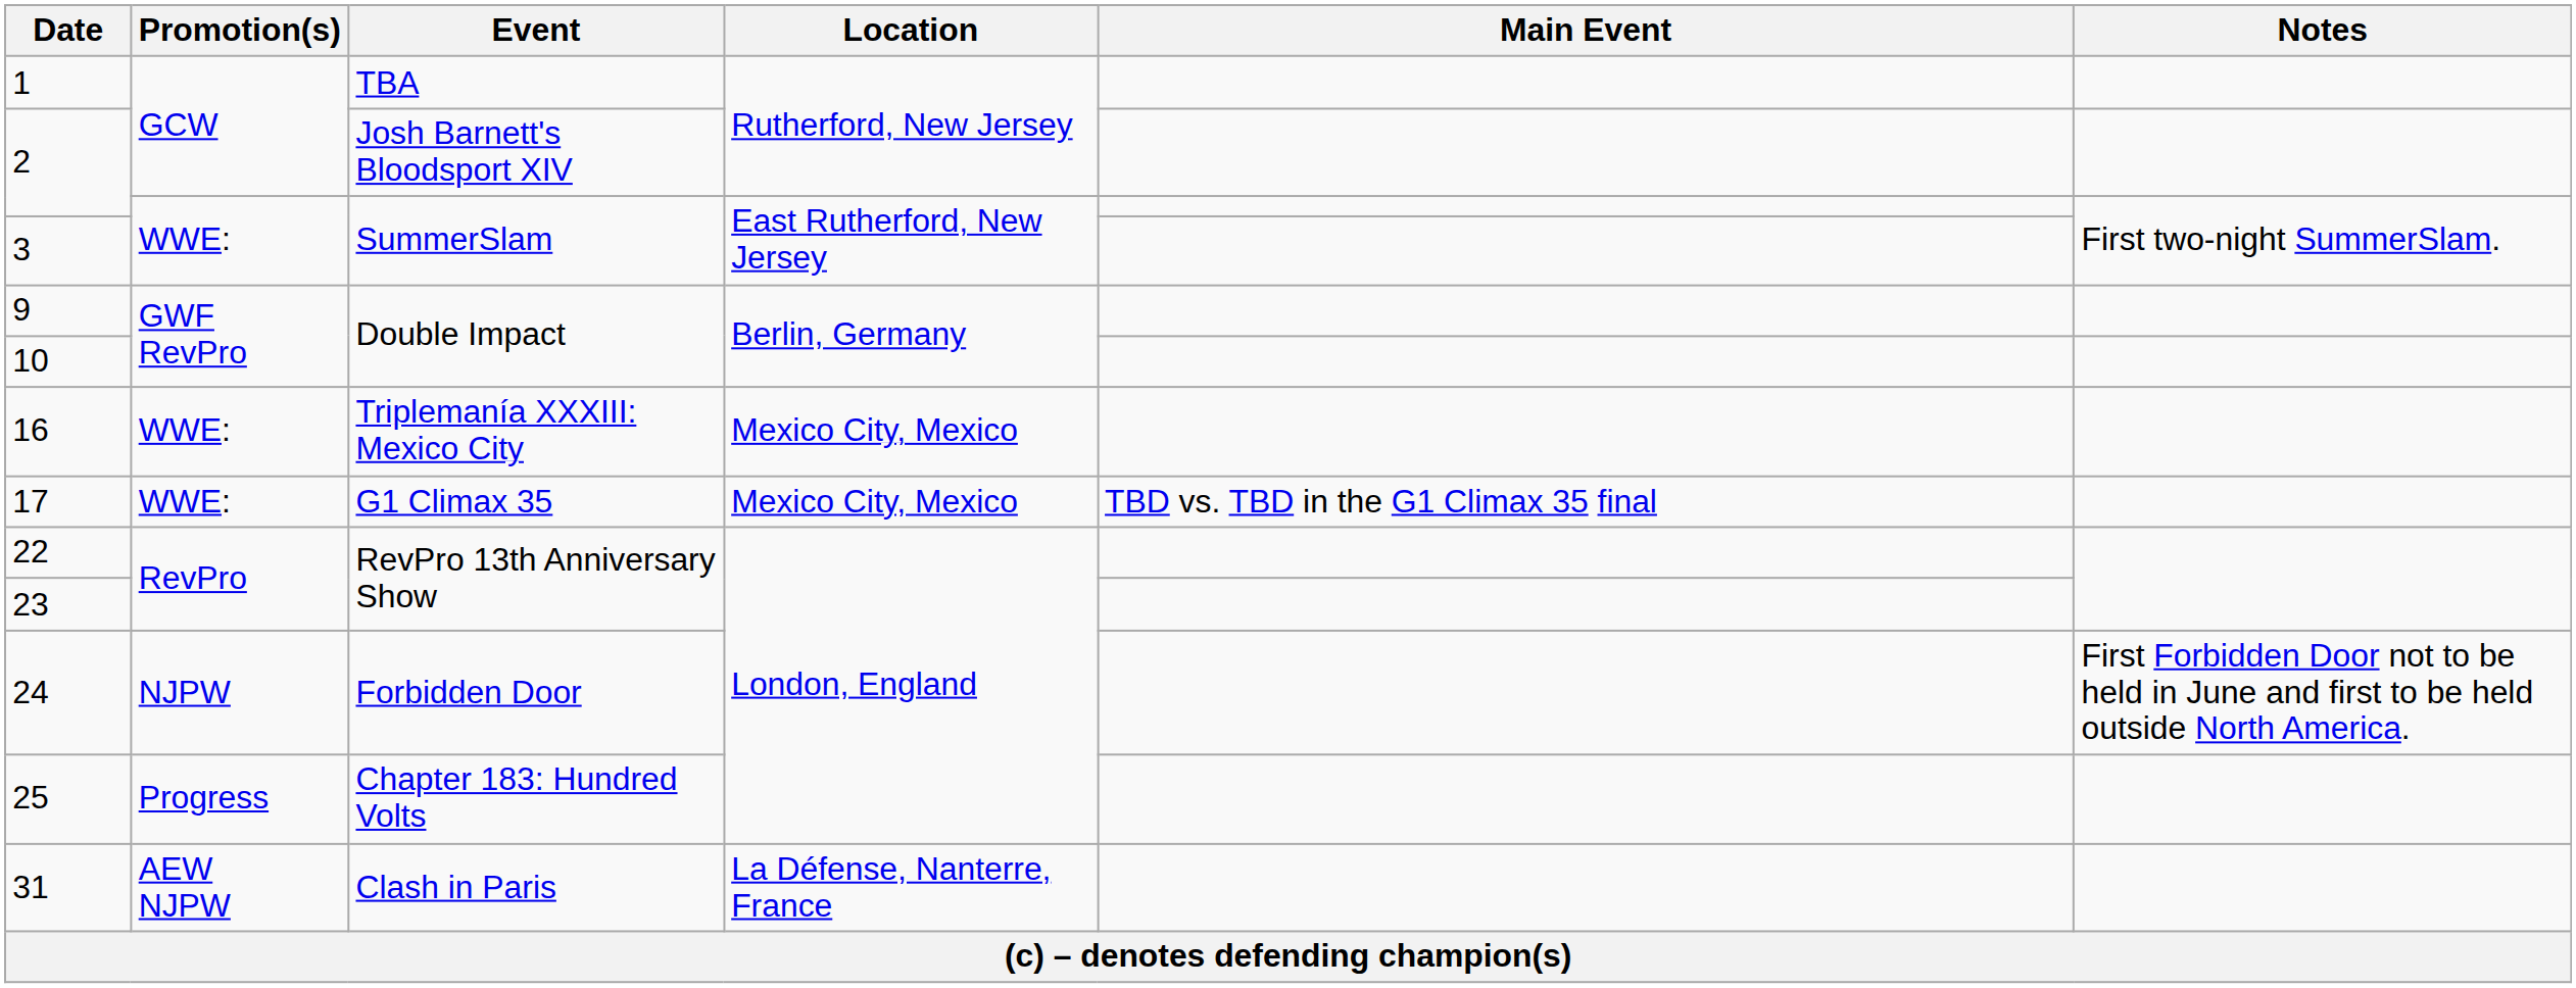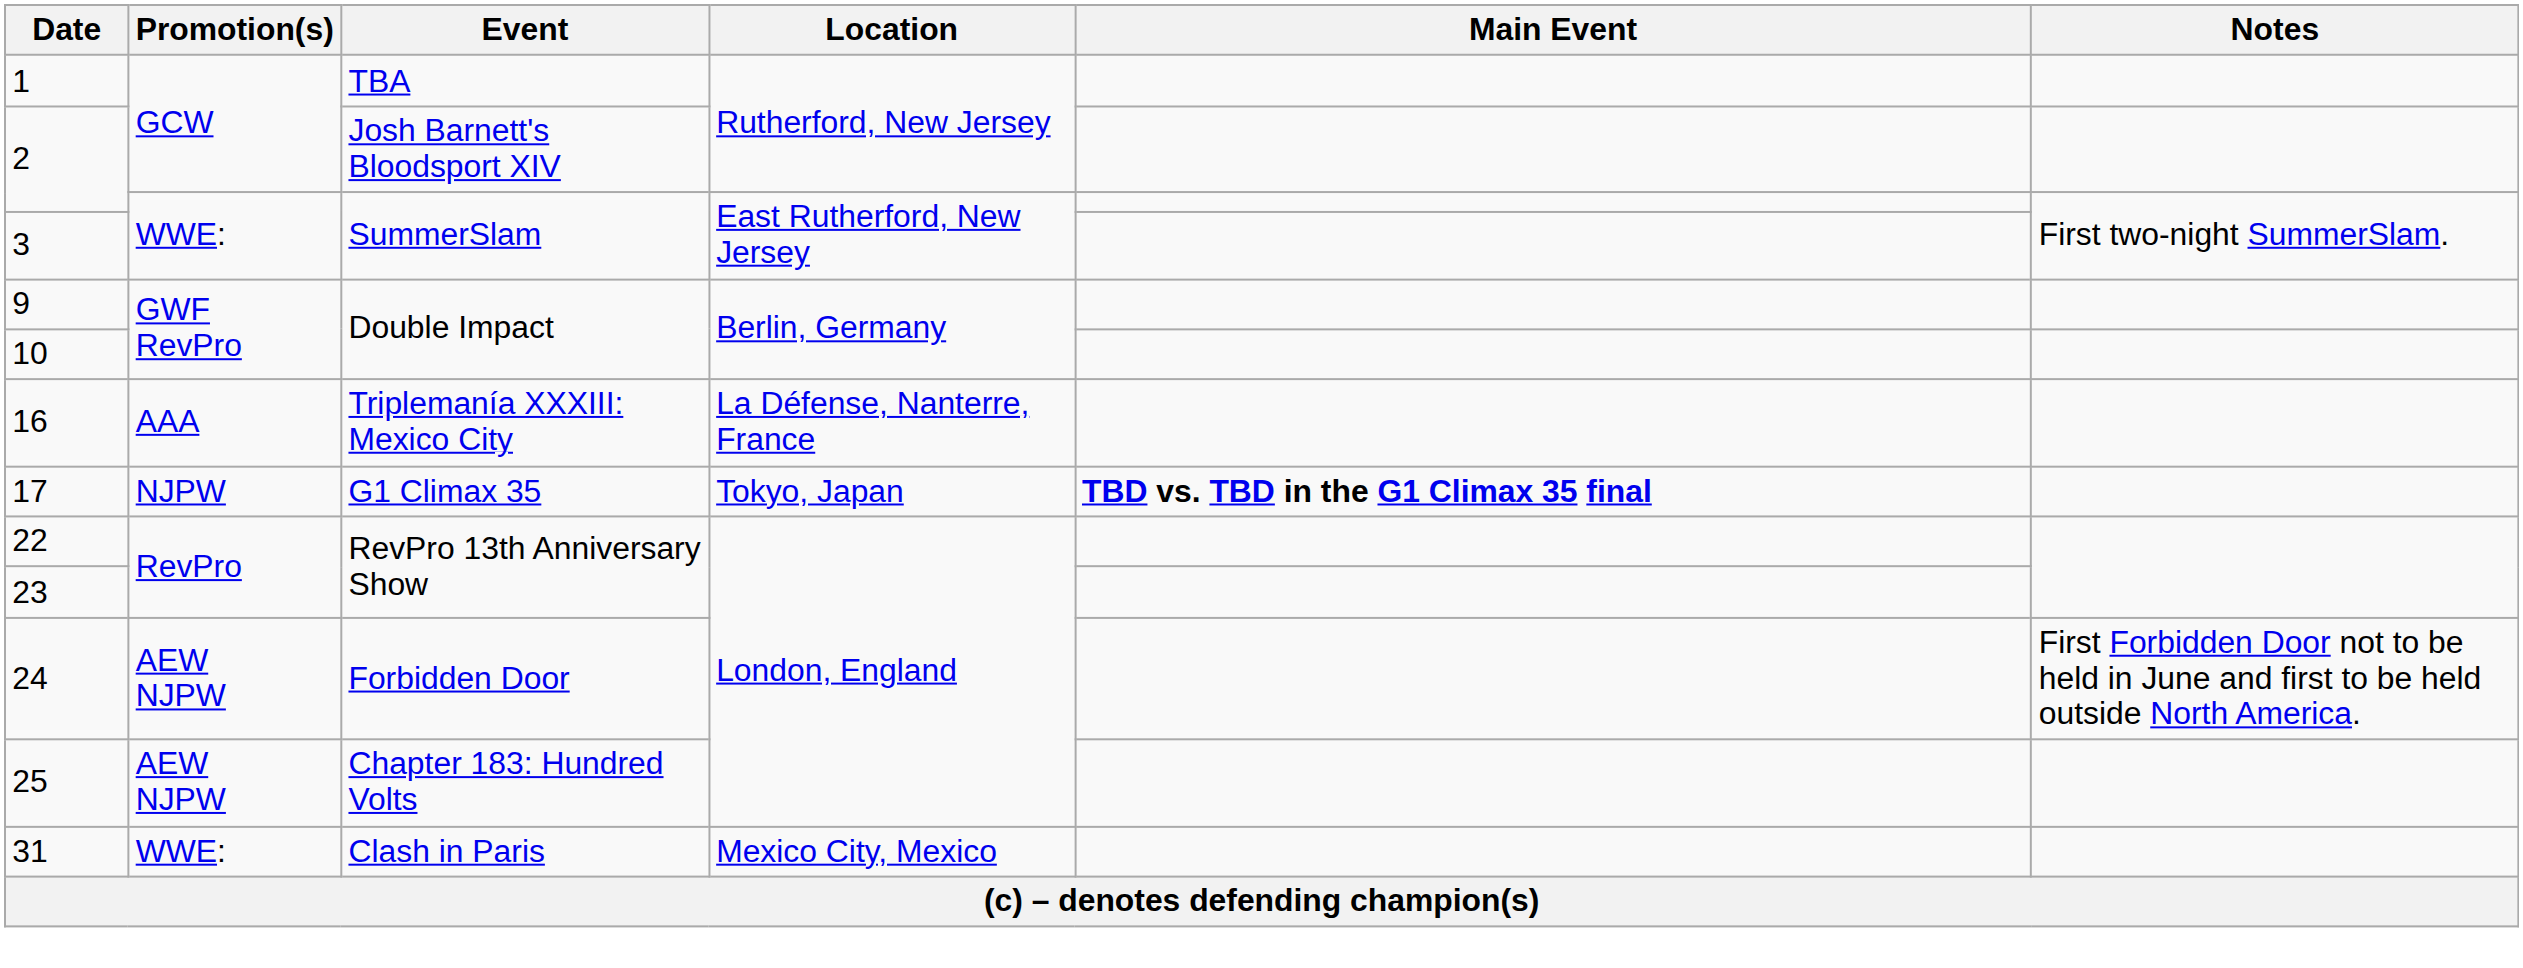16 | Promotion(s): WWE: -> AAA
16 | Location: Mexico City, Mexico -> La Défense, Nanterre, France
17 | Promotion(s): WWE: -> NJPW
17 | Location: Mexico City, Mexico -> Tokyo, Japan
17 | Main Event: normal -> bold
24 | Promotion(s): NJPW -> AEW NJPW
25 | Promotion(s): Progress -> AEW NJPW
31 | Promotion(s): AEW NJPW -> WWE:
31 | Location: La Défense, Nanterre, France -> Mexico City, Mexico
